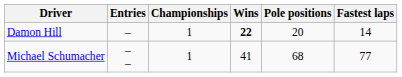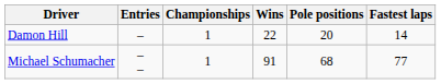Damon Hill | Wins: bold -> normal
Michael Schumacher | Wins: 41 -> 91
